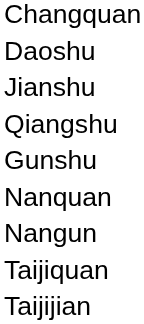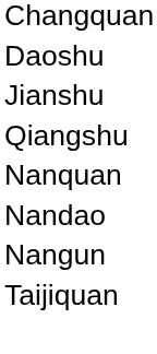- row: Gunshu
+ row: Nandao
- row: Taijijian
